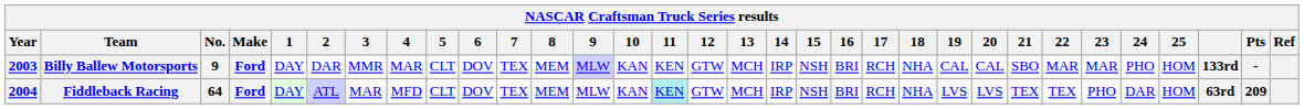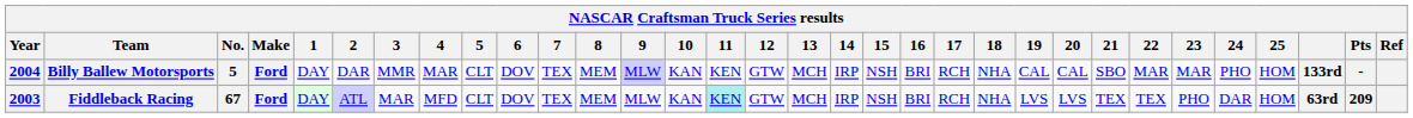Billy Ballew Motorsports | Year: 2003 -> 2004
Billy Ballew Motorsports | No.: 9 -> 5
Fiddleback Racing | Year: 2004 -> 2003
Fiddleback Racing | No.: 64 -> 67
